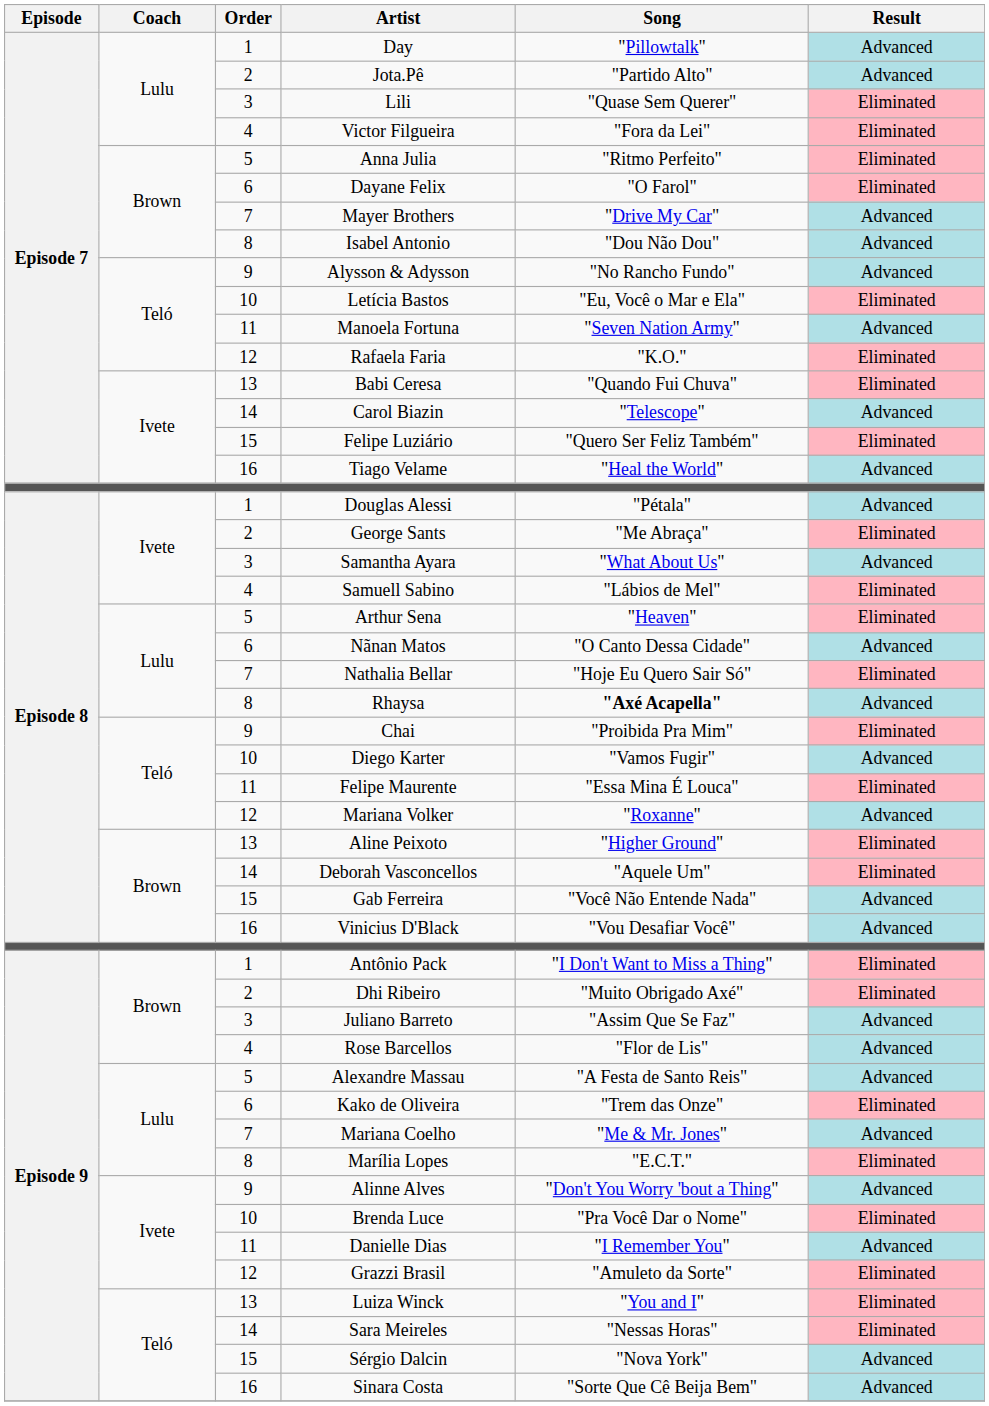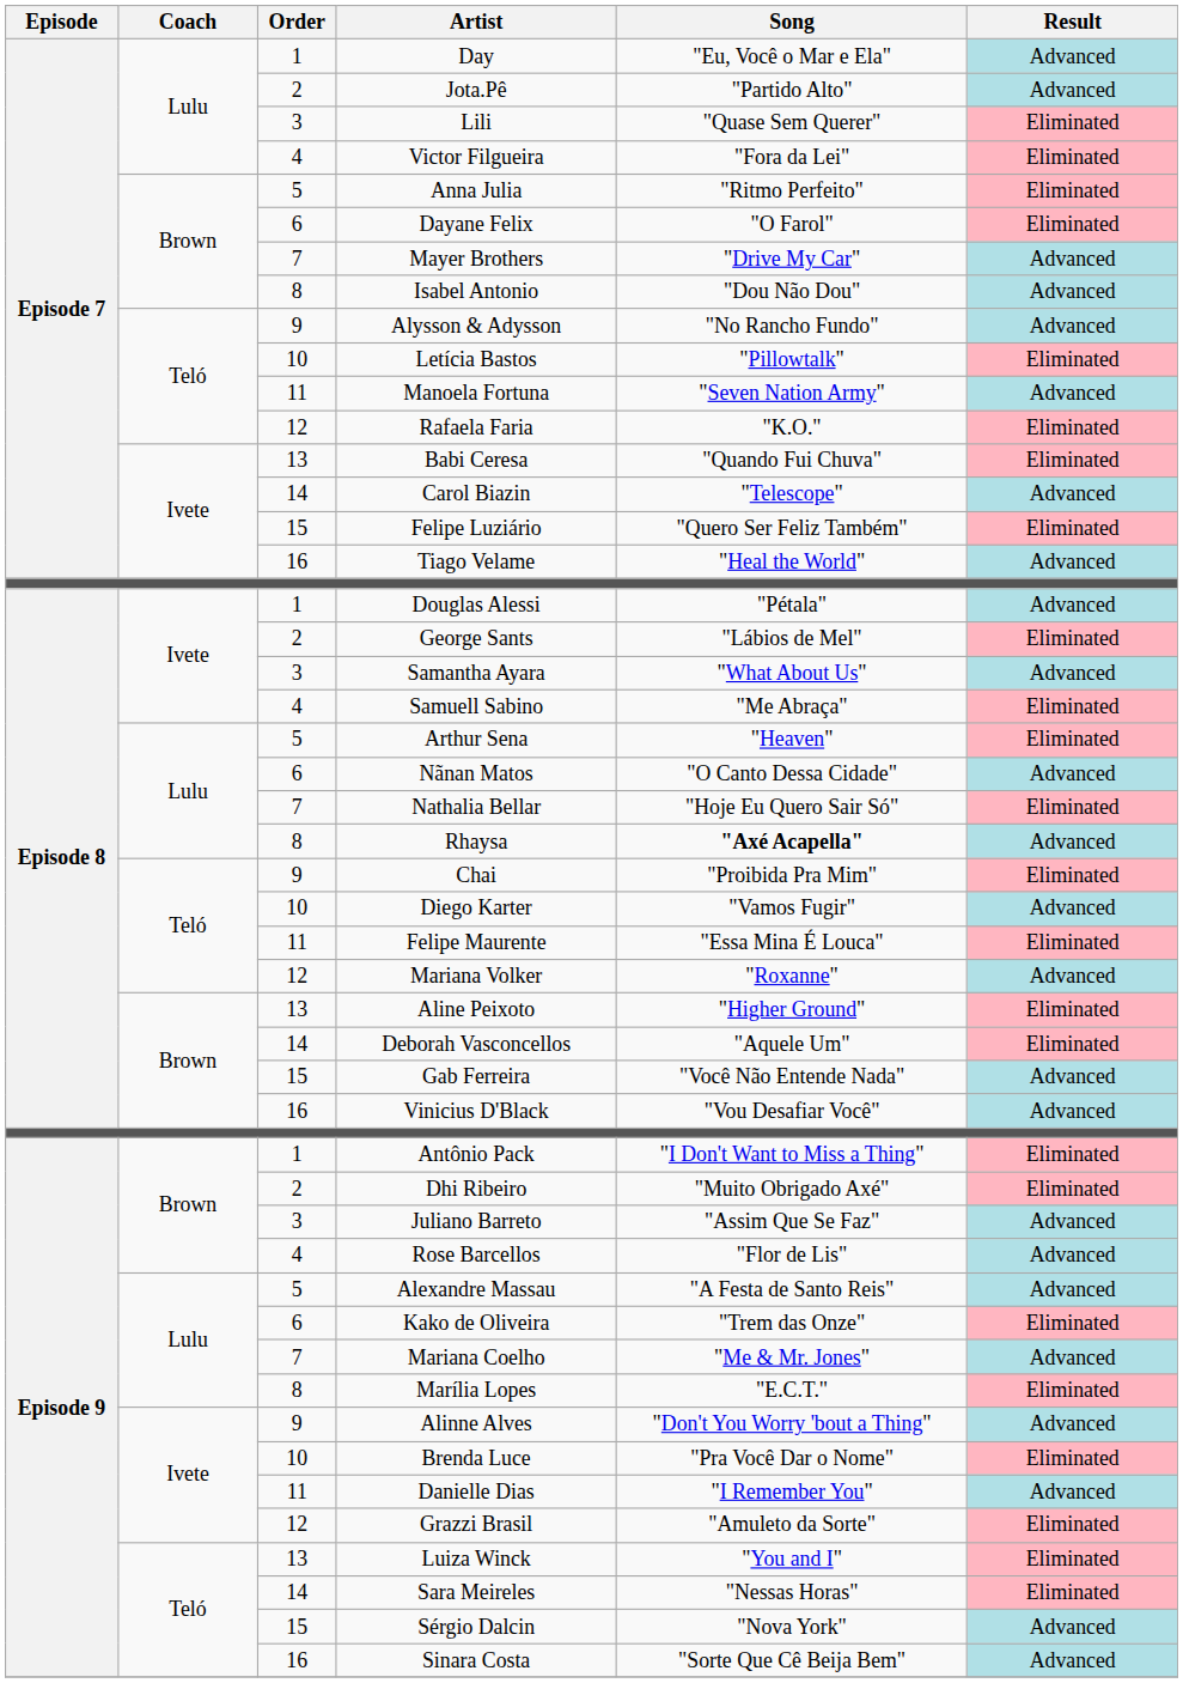Day | Song: "Pillowtalk" -> "Eu, Você o Mar e Ela"
Letícia Bastos | Song: "Eu, Você o Mar e Ela" -> "Pillowtalk"
George Sants | Song: "Me Abraça" -> "Lábios de Mel"
Samuell Sabino | Song: "Lábios de Mel" -> "Me Abraça"
